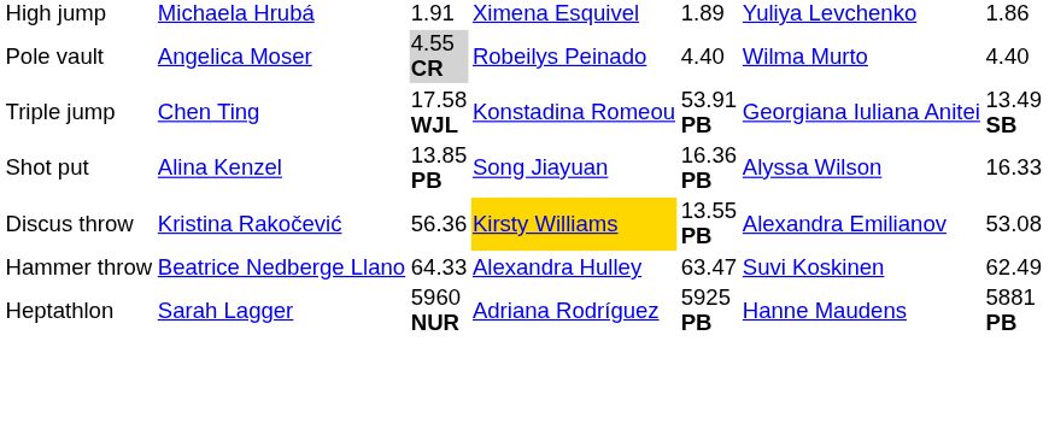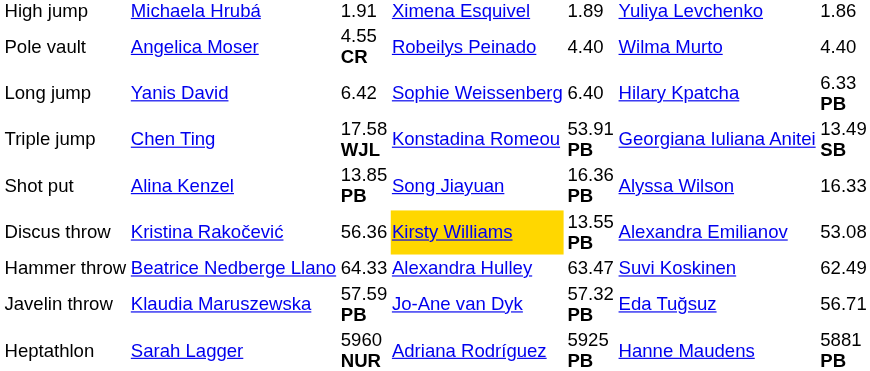Pole vault | column 3: lightgrey background -> no background
+ row: Long jump | Yanis David | 6.42 | Sophie Weissenberg | 6.40 | Hilary Kpatcha | 6.33 PB
+ row: Javelin throw | Klaudia Maruszewska | 57.59 PB | Jo-Ane van Dyk | 57.32 PB | Eda Tuğsuz | 56.71
